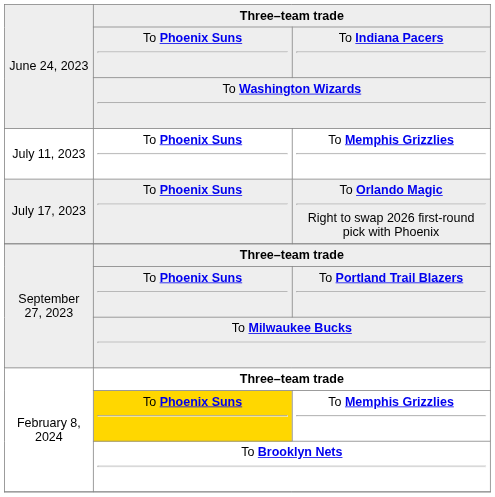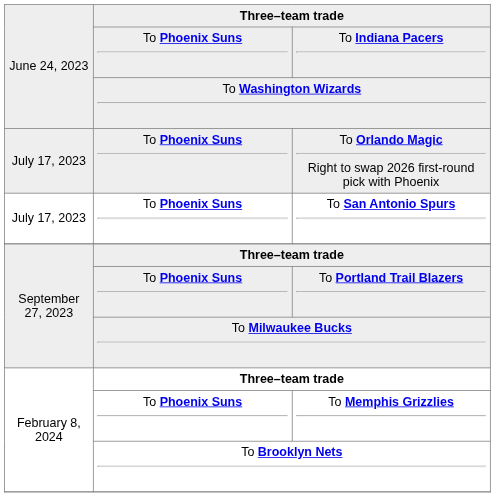- row: July 11, 2023 | To Phoenix Suns | To Memphis Grizzlies
+ row: July 17, 2023 | To Phoenix Suns | To San Antonio Spurs
February 8, 2024 / To Memphis Grizzlies | column 2: gold background -> no background
